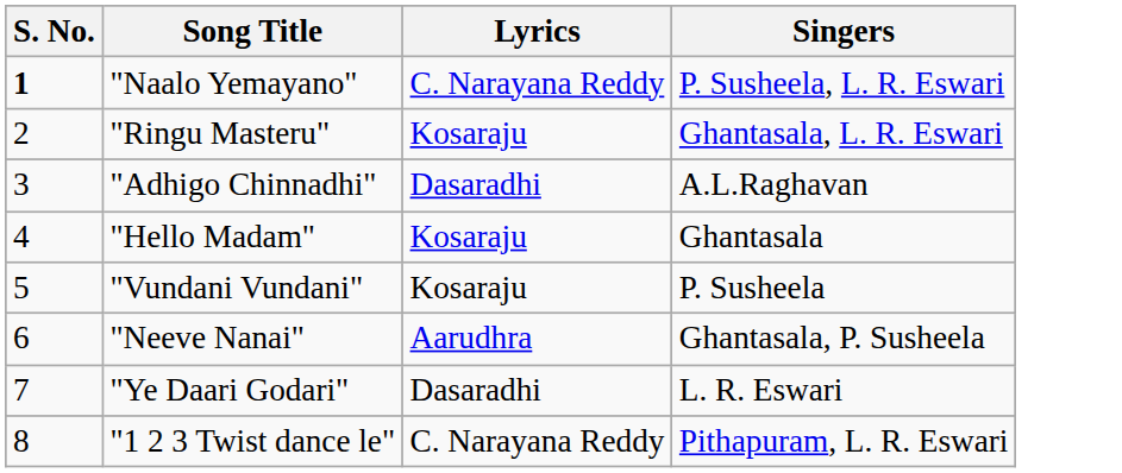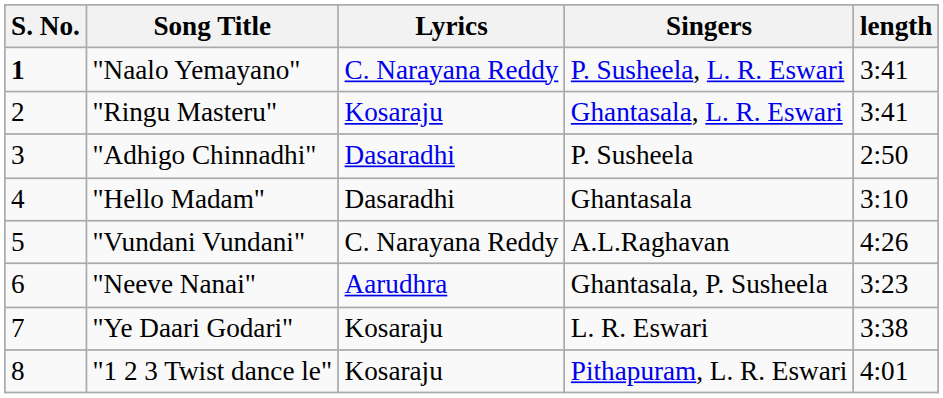+ column: length | 3:41 | 3:41 | 2:50 | 3:10 | 4:26 | 3:23 | 3:38 | 4:01
"Adhigo Chinnadhi" | Singers: A.L.Raghavan -> P. Susheela
"Hello Madam" | Lyrics: Kosaraju -> Dasaradhi
"Vundani Vundani" | Lyrics: Kosaraju -> C. Narayana Reddy
"Vundani Vundani" | Singers: P. Susheela -> A.L.Raghavan
"Ye Daari Godari" | Lyrics: Dasaradhi -> Kosaraju
"1 2 3 Twist dance le" | Lyrics: C. Narayana Reddy -> Kosaraju
